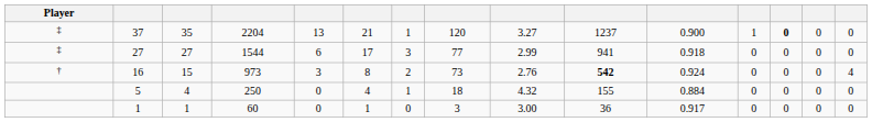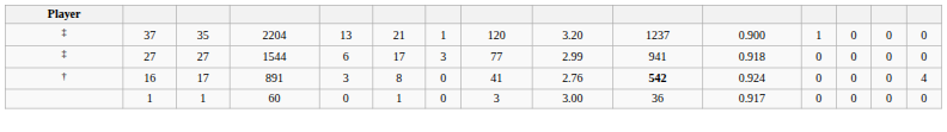37 | column 9: 3.27 -> 3.20
37 | column 13: bold -> normal
16 | column 3: 15 -> 17
16 | column 4: 973 -> 891
16 | column 7: 2 -> 0
16 | column 8: 73 -> 41
- row: 5 | 4 | 250 | 0 | 4 | 1 | 18 | 4.32 | 155 | 0.884 | 0 | 0 | 0 | 0
